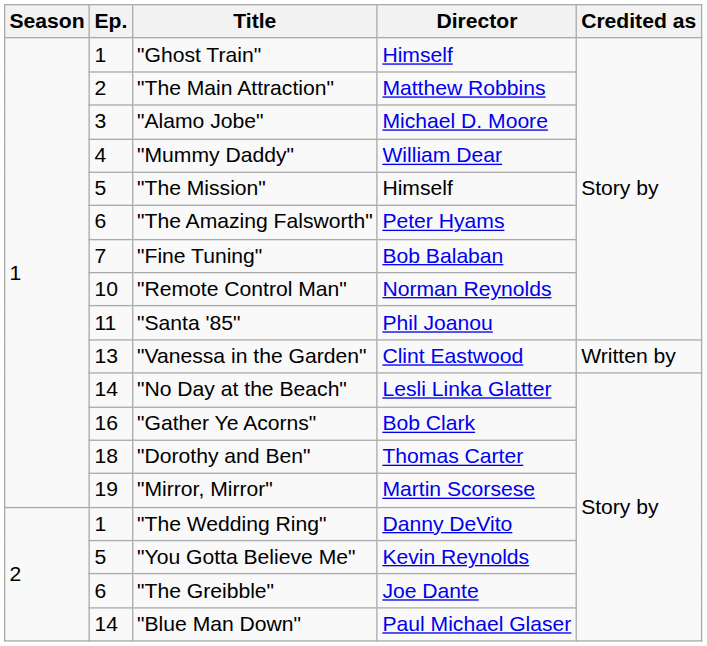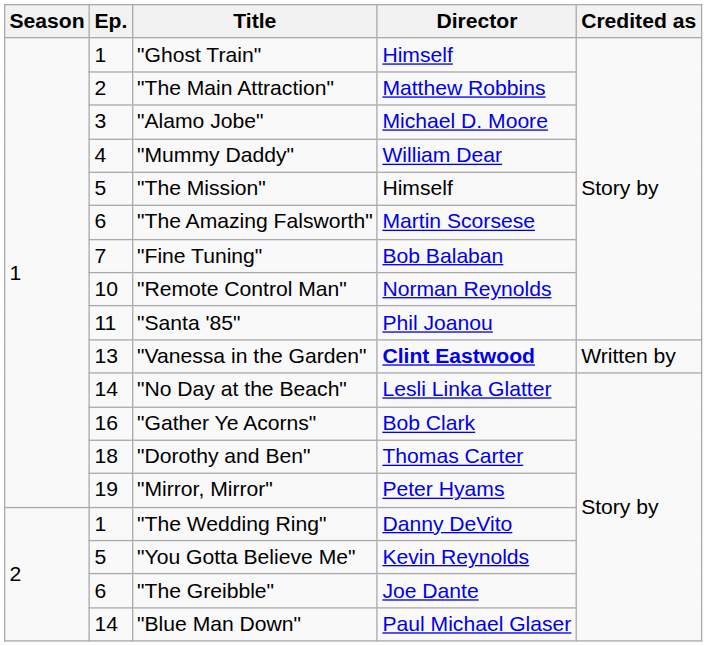"The Amazing Falsworth" | Director: Peter Hyams -> Martin Scorsese
"Vanessa in the Garden" | Director: normal -> bold
"Mirror, Mirror" | Director: Martin Scorsese -> Peter Hyams
